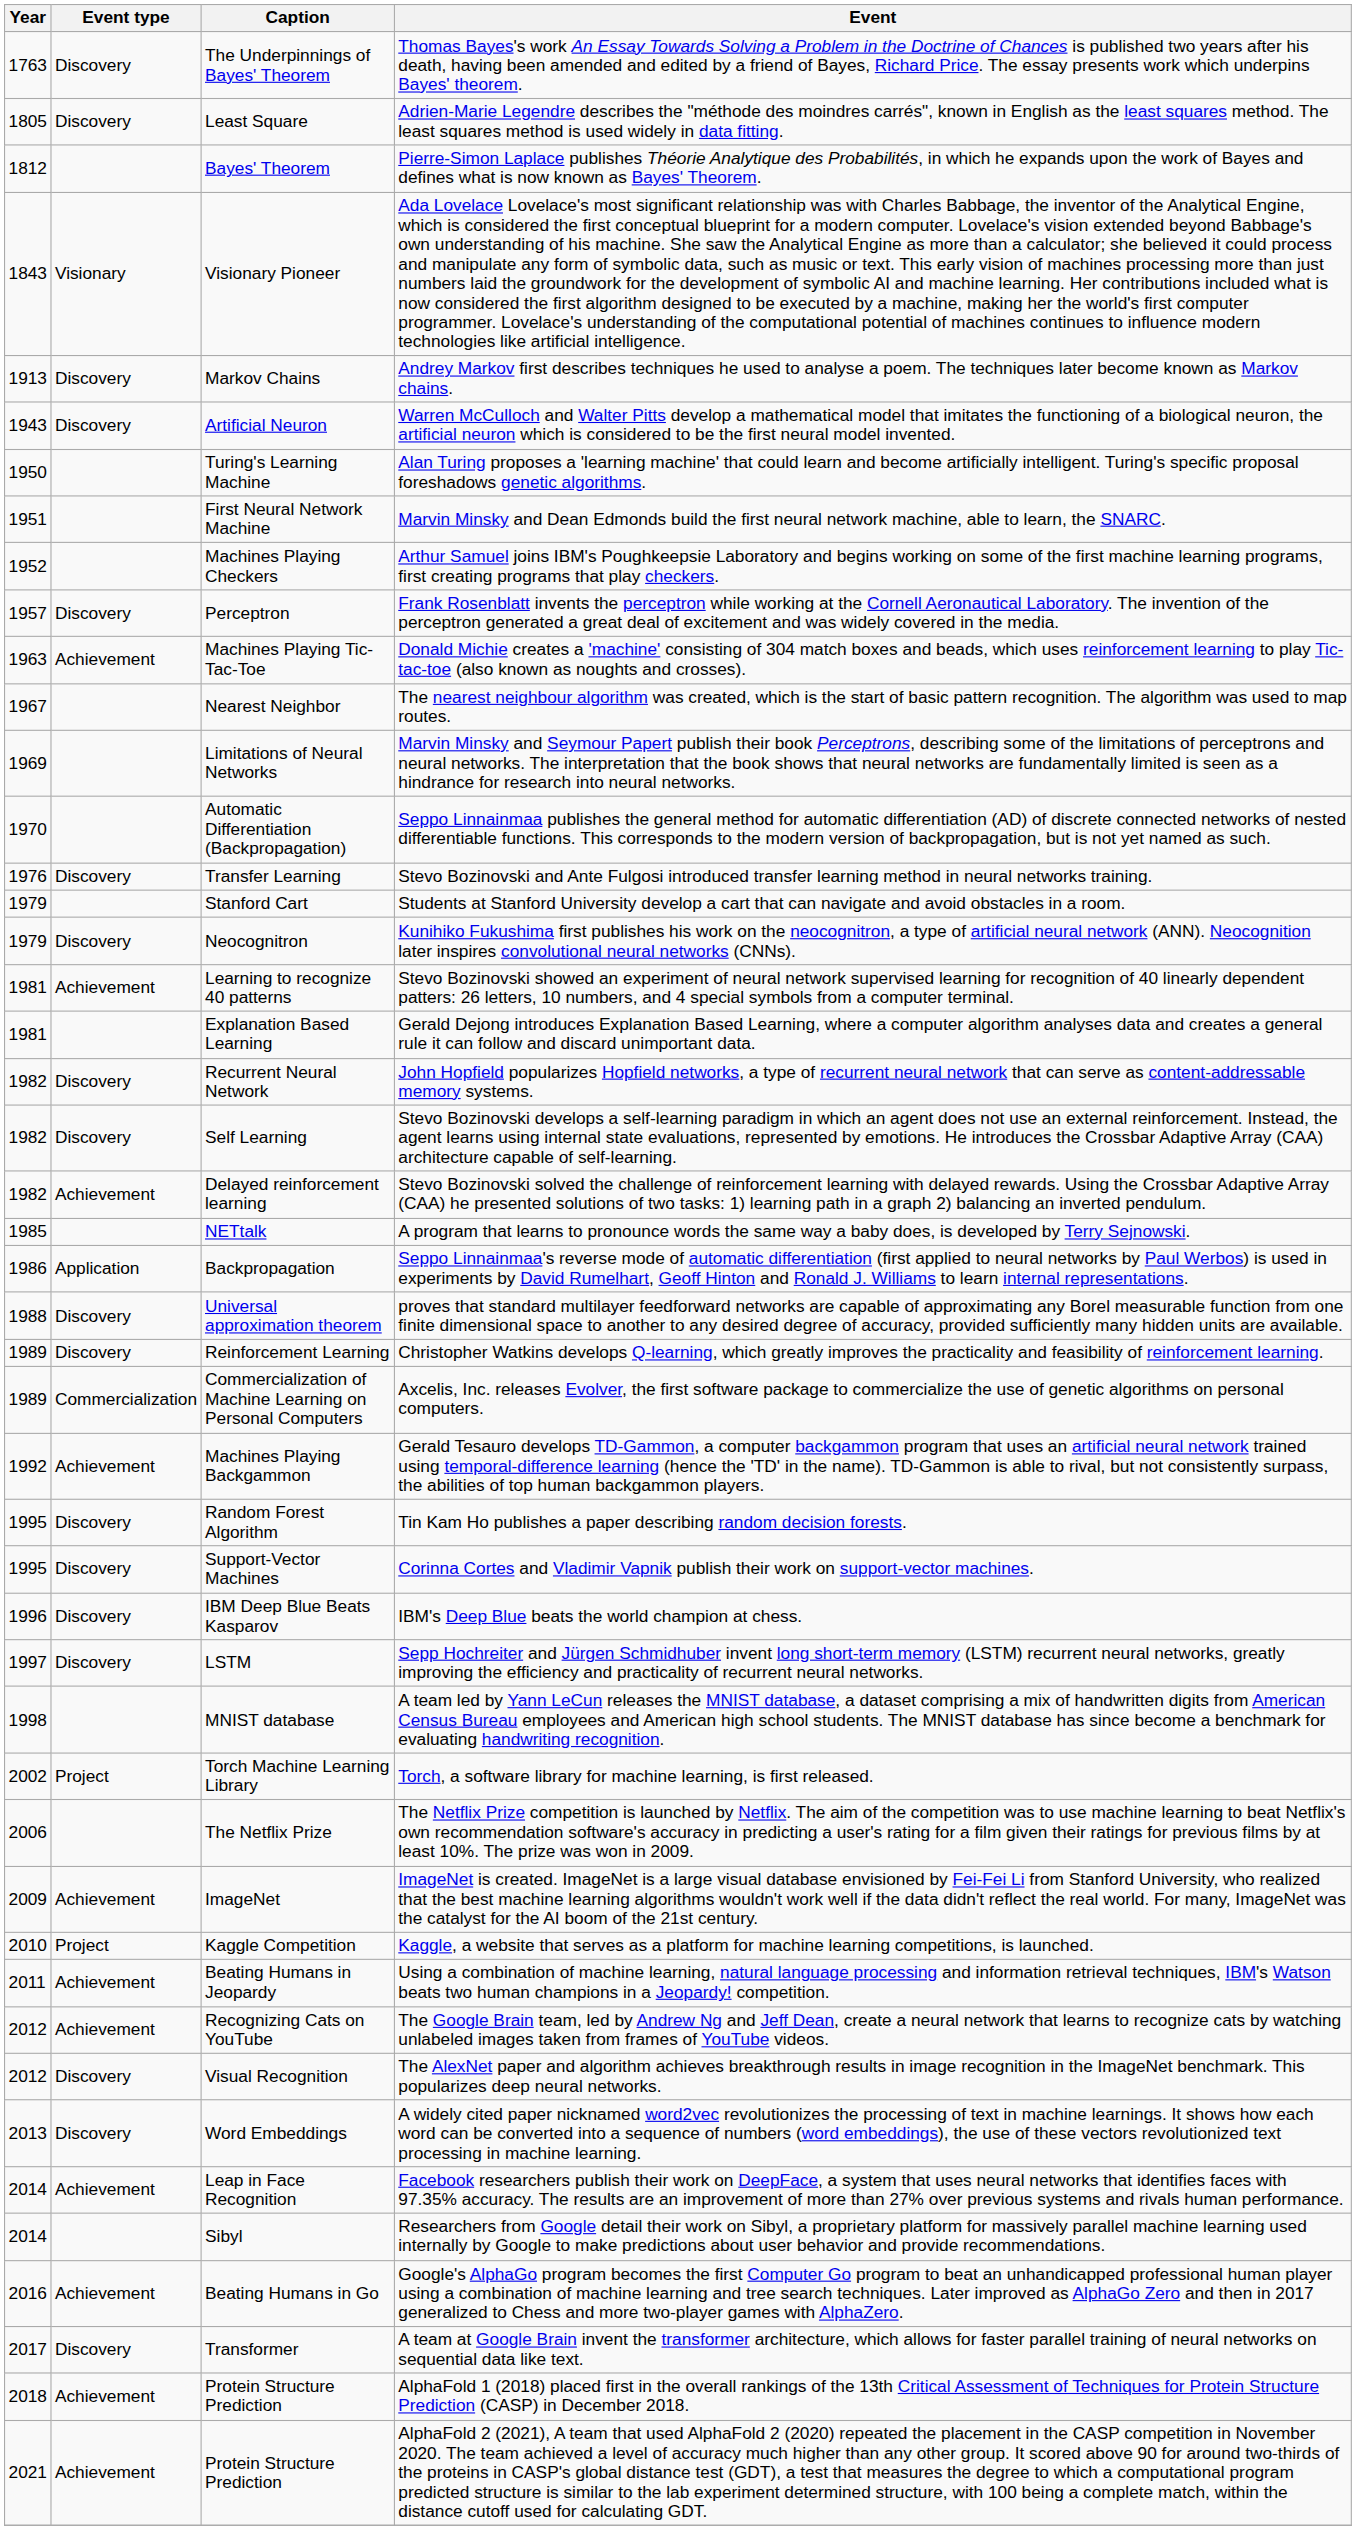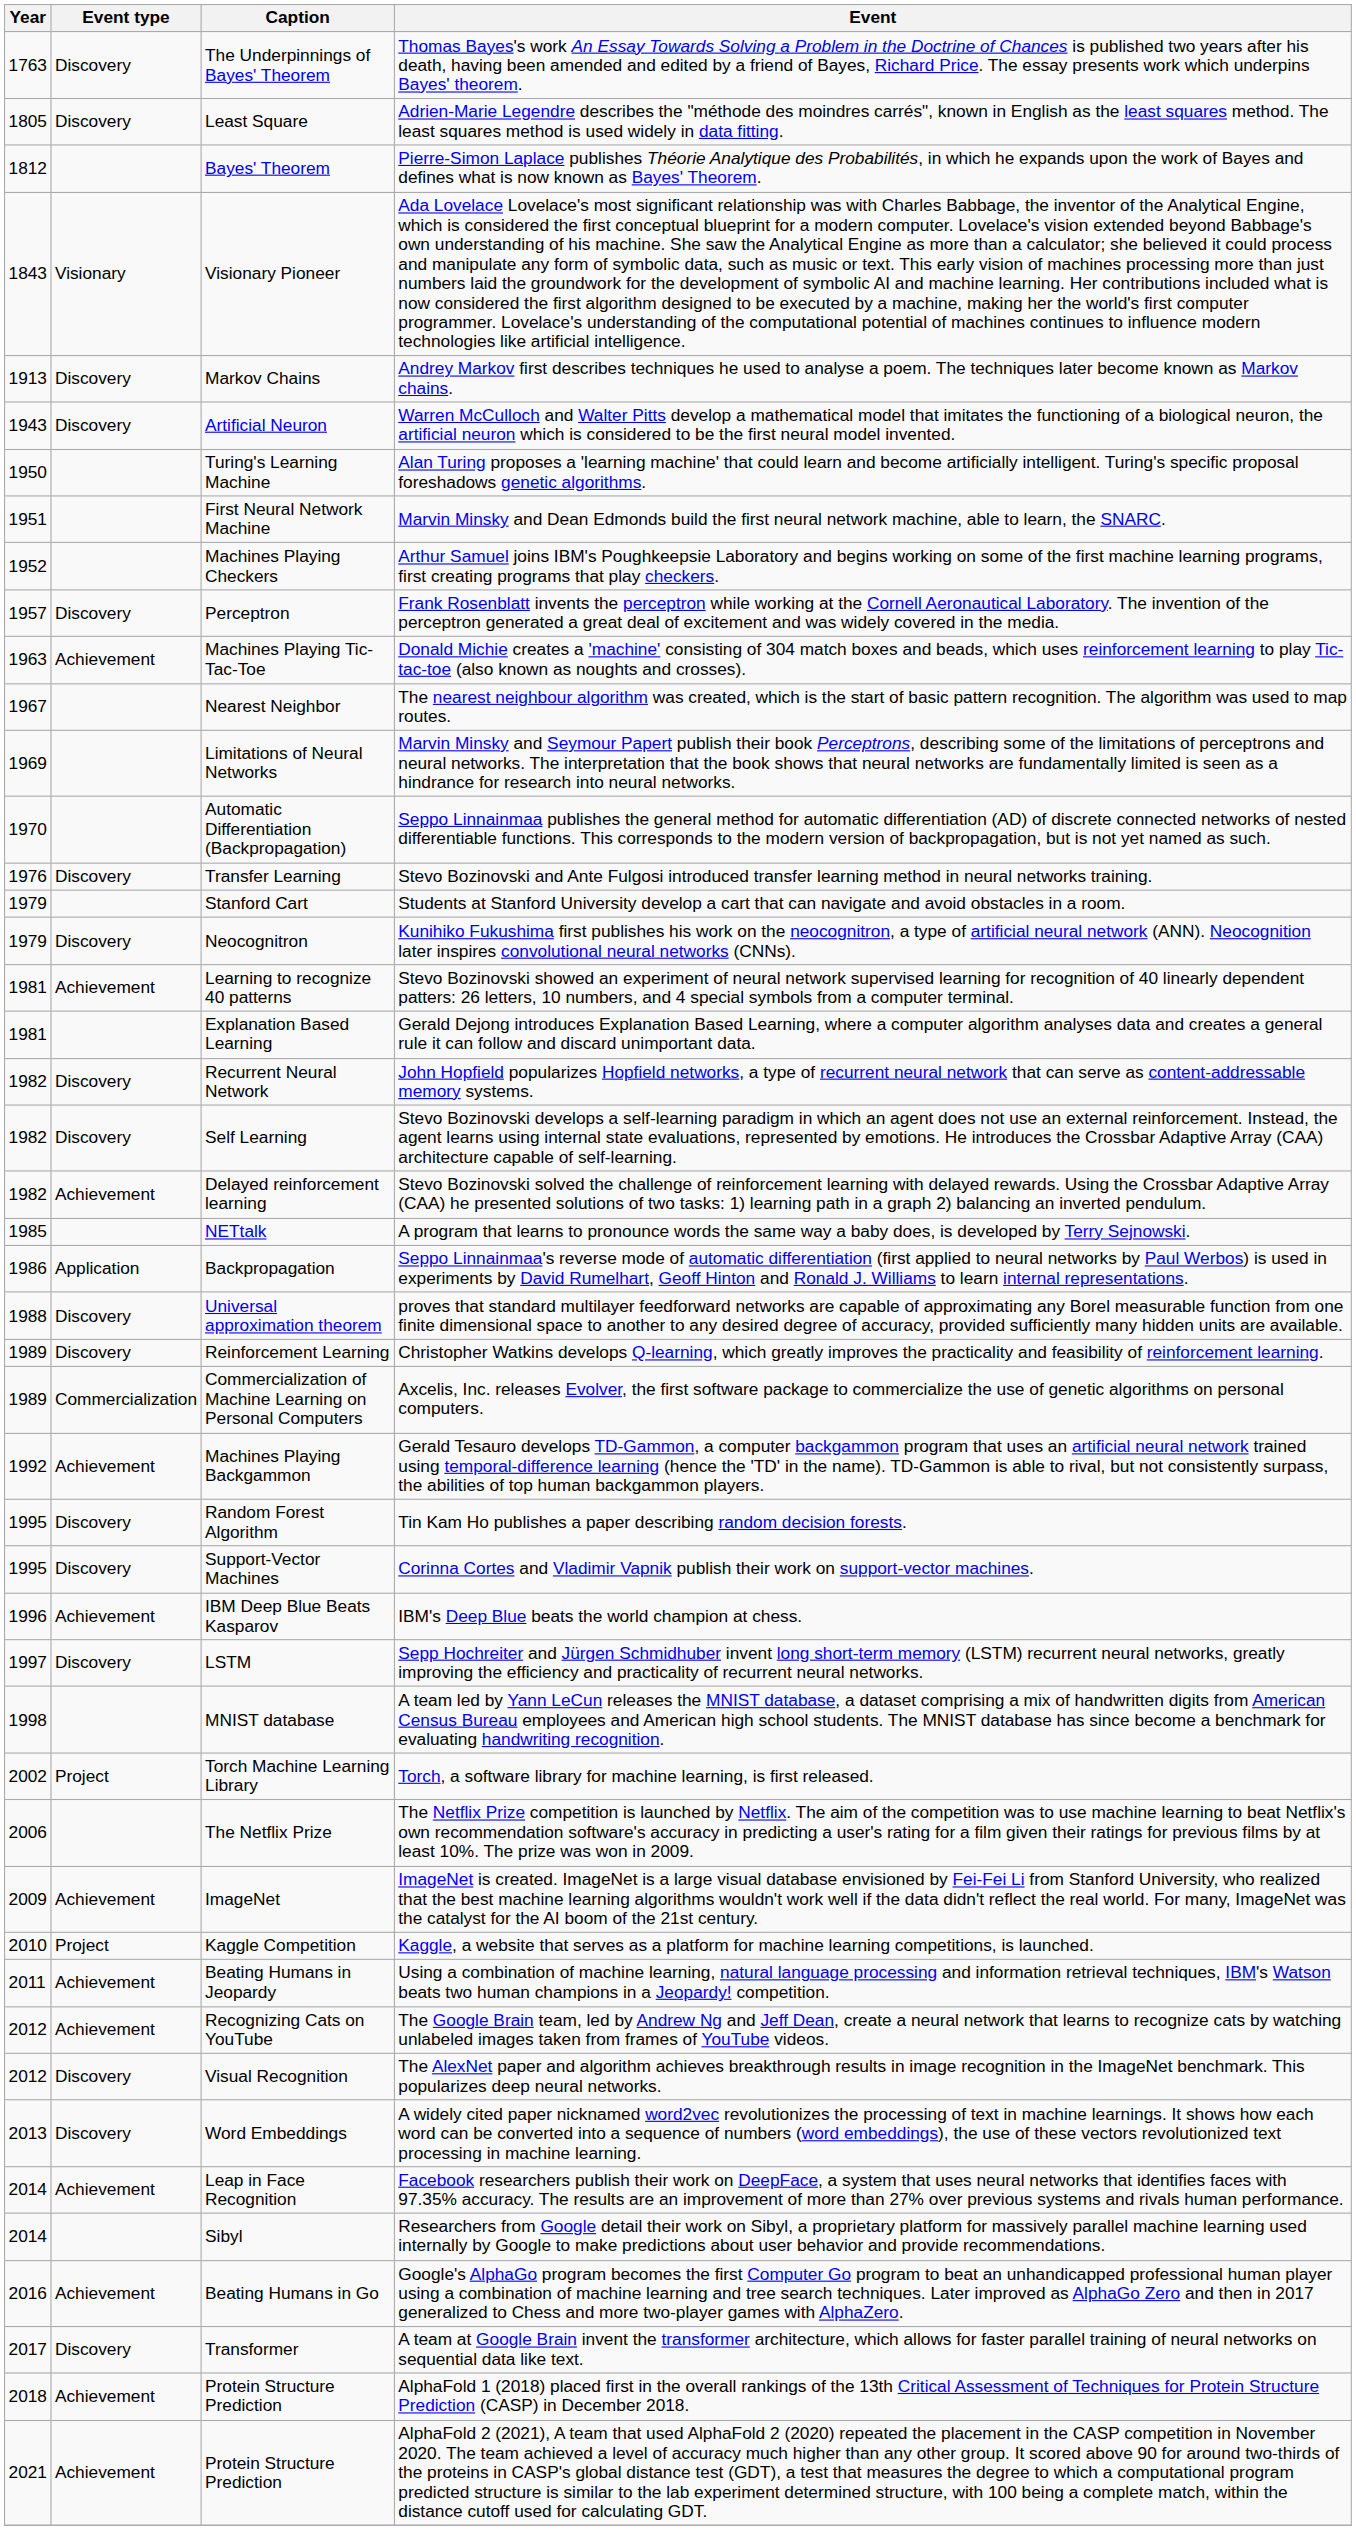IBM's Deep Blue beats the world champion at chess. | Event type: Discovery -> Achievement
